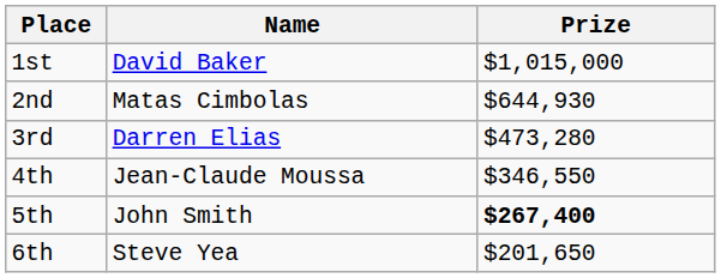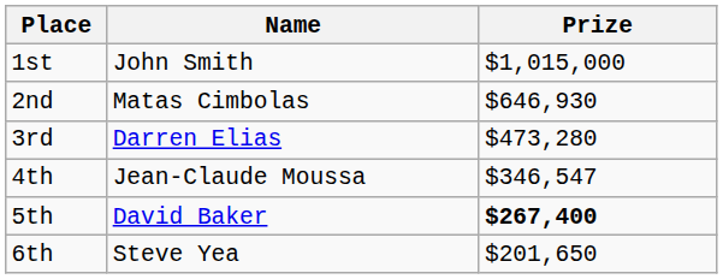1st | Name: David Baker -> John Smith
2nd | Prize: $644,930 -> $646,930
4th | Prize: $346,550 -> $346,547
5th | Name: John Smith -> David Baker
